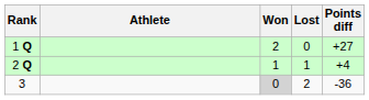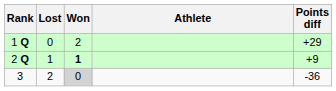columns swapped: Athlete <-> Lost
1 Q | Points diff: +27 -> +29
2 Q | Won: normal -> bold
2 Q | Points diff: +4 -> +9
